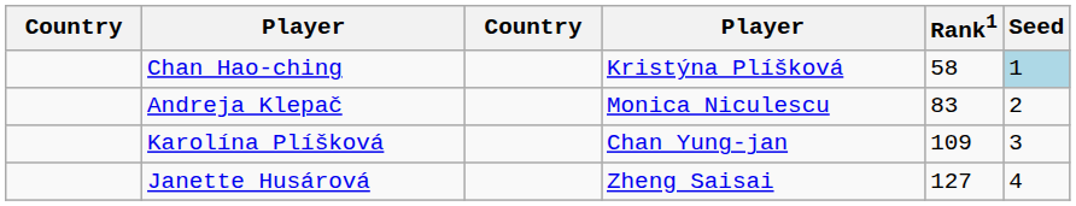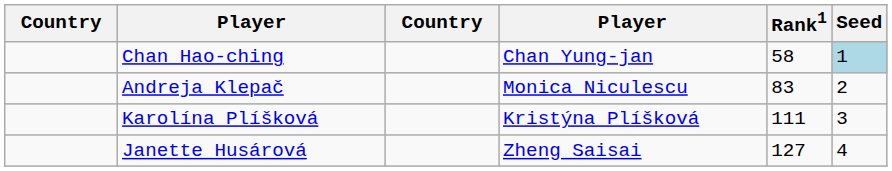Chan Hao-ching | column 4: Kristýna Plíšková -> Chan Yung-jan
Karolína Plíšková | column 4: Chan Yung-jan -> Kristýna Plíšková
Karolína Plíšková | Rank1: 109 -> 111
